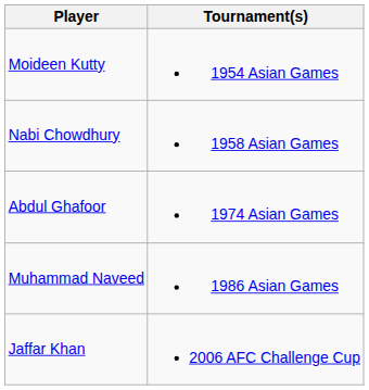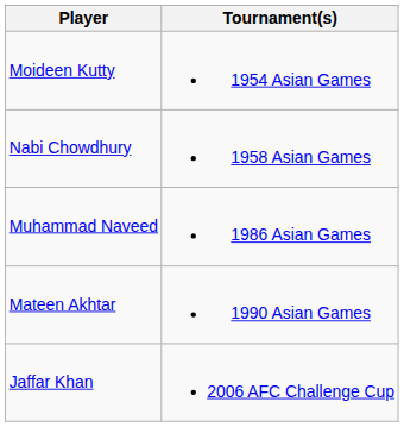- row: Abdul Ghafoor | 1974 Asian Games
+ row: Mateen Akhtar | 1990 Asian Games
